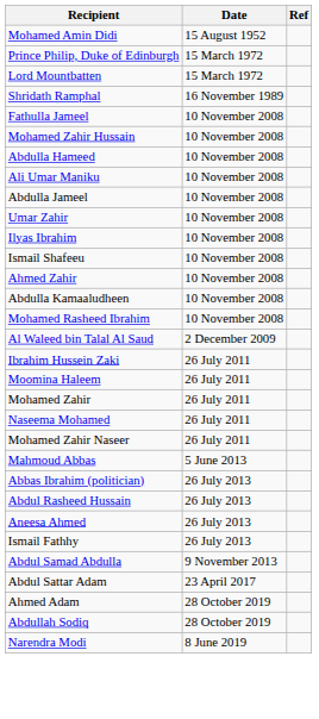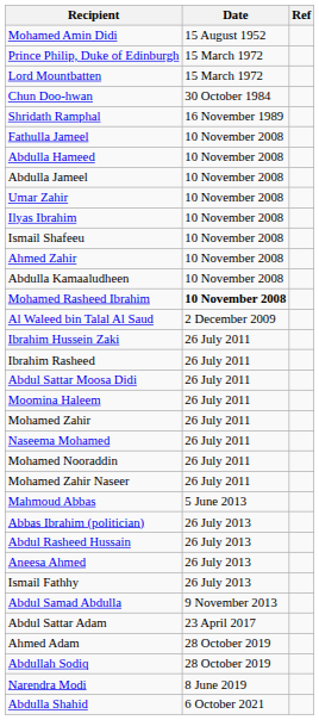+ row: Chun Doo-hwan | 30 October 1984
- row: Mohamed Zahir Hussain | 10 November 2008
- row: Ali Umar Maniku | 10 November 2008
Mohamed Rasheed Ibrahim | Date: normal -> bold
+ row: Ibrahim Rasheed | 26 July 2011
+ row: Abdul Sattar Moosa Didi | 26 July 2011
+ row: Mohamed Nooraddin | 26 July 2011
+ row: Abdulla Shahid | 6 October 2021
